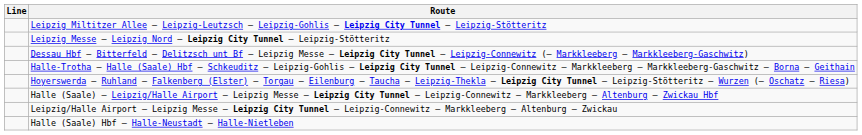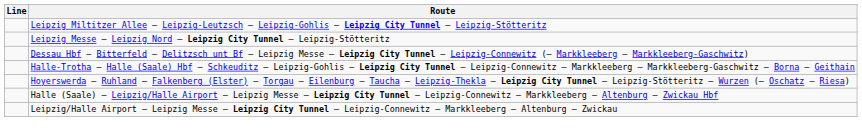- row: Halle (Saale) Hbf – Halle-Neustadt – Halle-Nietleben
